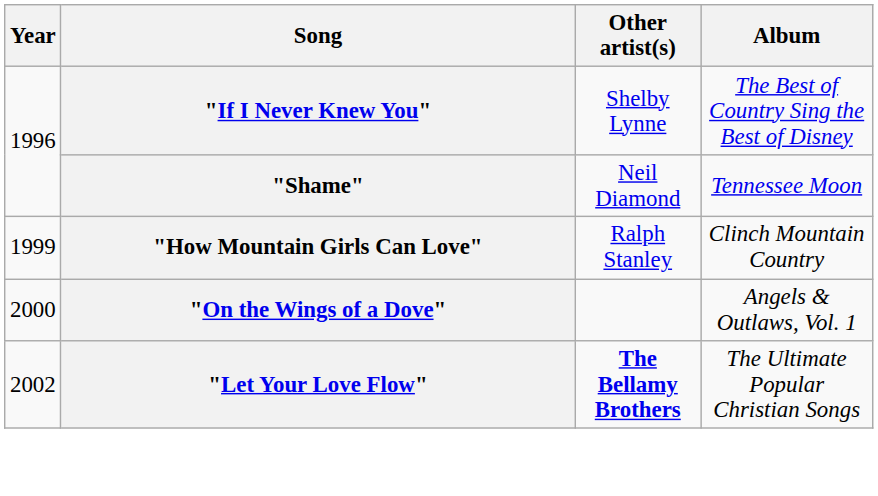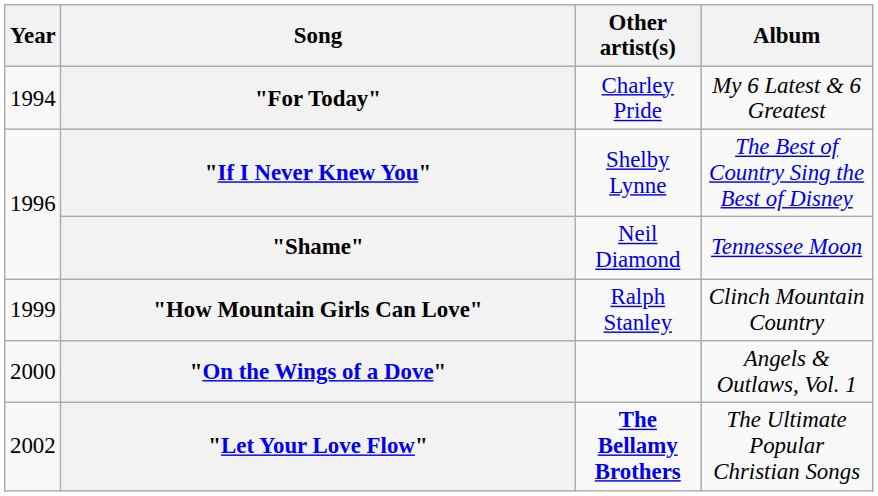+ row: 1994 | "For Today" | Charley Pride | My 6 Latest & 6 Greatest
